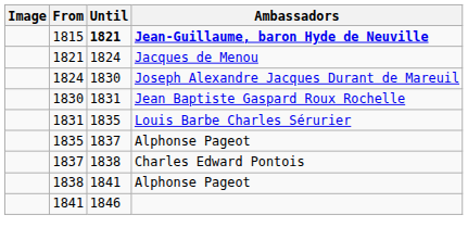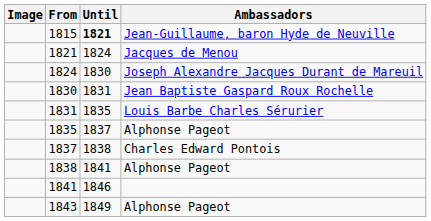1815 | Ambassadors: bold -> normal
+ row: 1843 | 1849 | Alphonse Pageot
